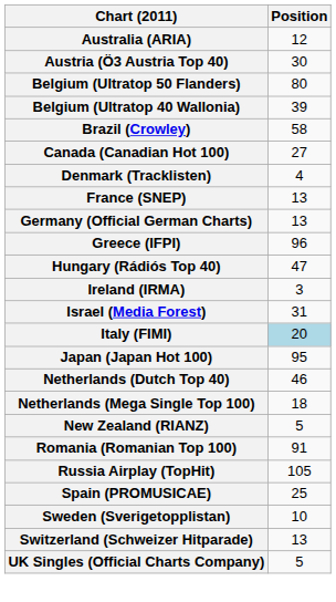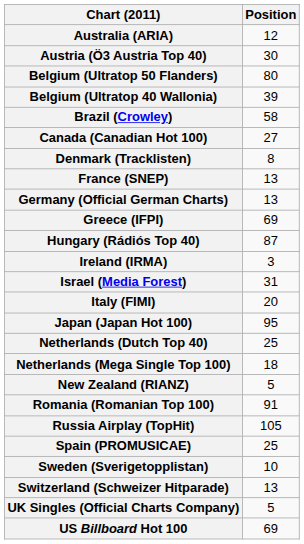Denmark (Tracklisten) | Position: 4 -> 8
Greece (IFPI) | Position: 96 -> 69
Hungary (Rádiós Top 40) | Position: 47 -> 87
Italy (FIMI) | Position: lightblue background -> no background
Netherlands (Dutch Top 40) | Position: 46 -> 25
+ row: US Billboard Hot 100 | 69
